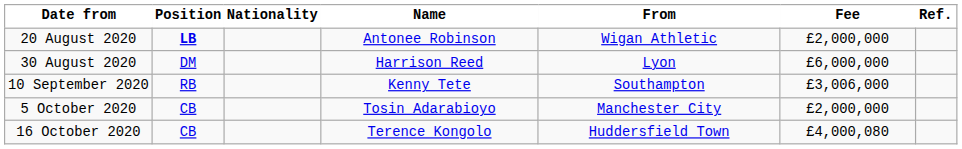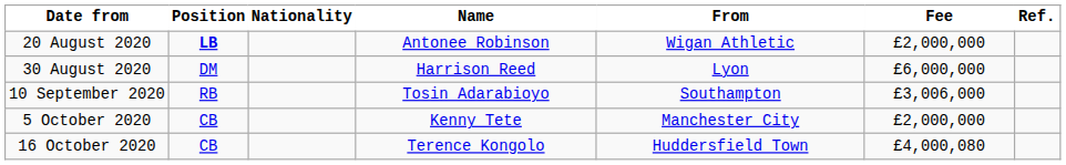10 September 2020 | Name: Kenny Tete -> Tosin Adarabioyo
5 October 2020 | Name: Tosin Adarabioyo -> Kenny Tete
